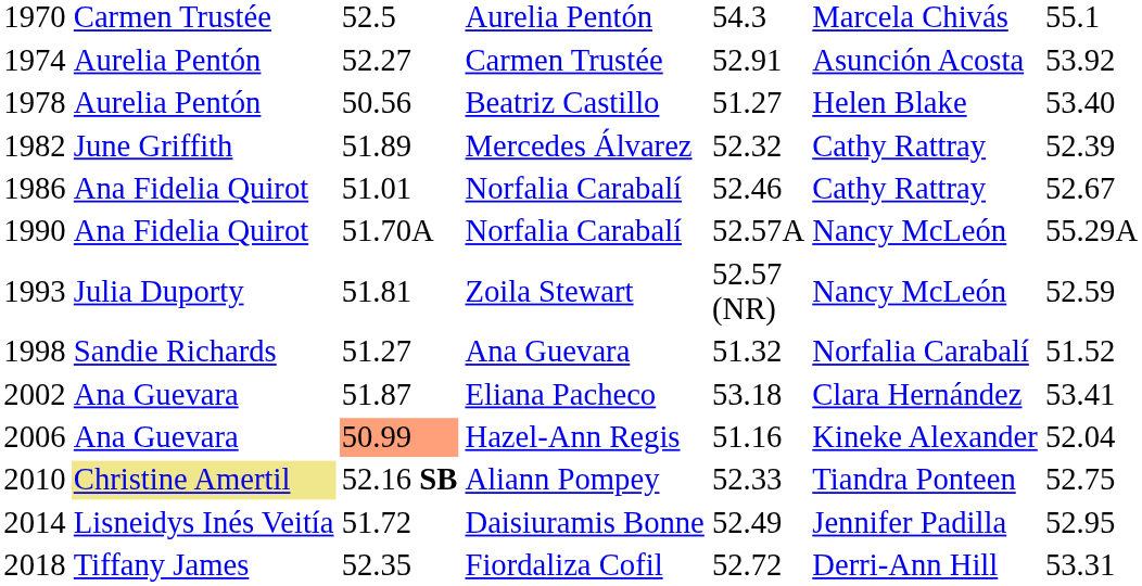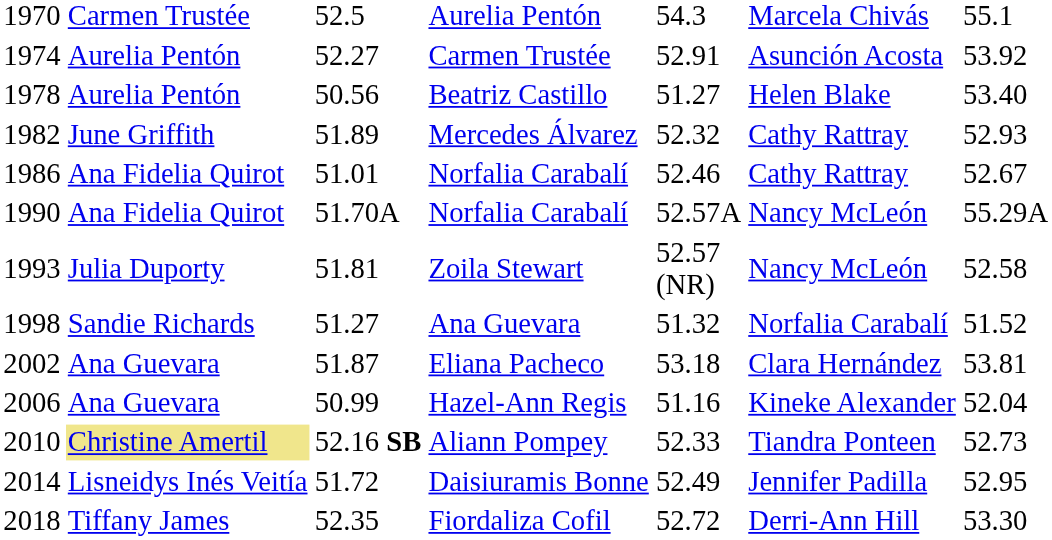Mercedes Álvarez | column 7: 52.39 -> 52.93
Zoila Stewart | column 7: 52.59 -> 52.58
Eliana Pacheco | column 7: 53.41 -> 53.81
Hazel-Ann Regis | column 3: lightsalmon background -> no background
Aliann Pompey | column 7: 52.75 -> 52.73
Fiordaliza Cofil | column 7: 53.31 -> 53.30
